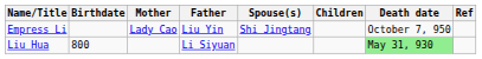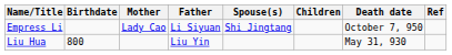Empress Li | Father: Liu Yin -> Li Siyuan
Liu Hua | Father: Li Siyuan -> Liu Yin
Liu Hua | Death date: lightgreen background -> no background
